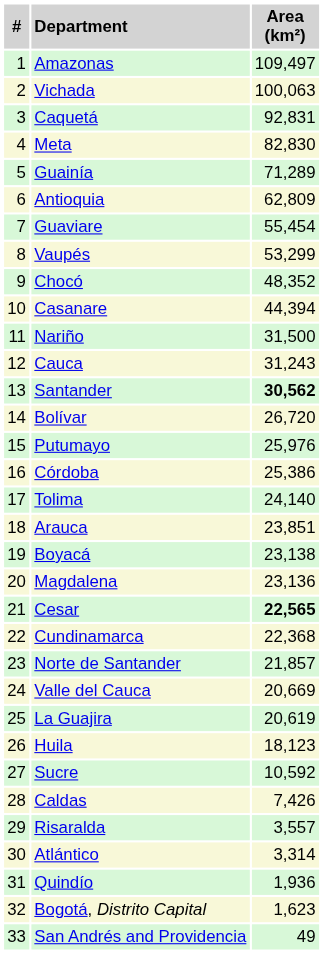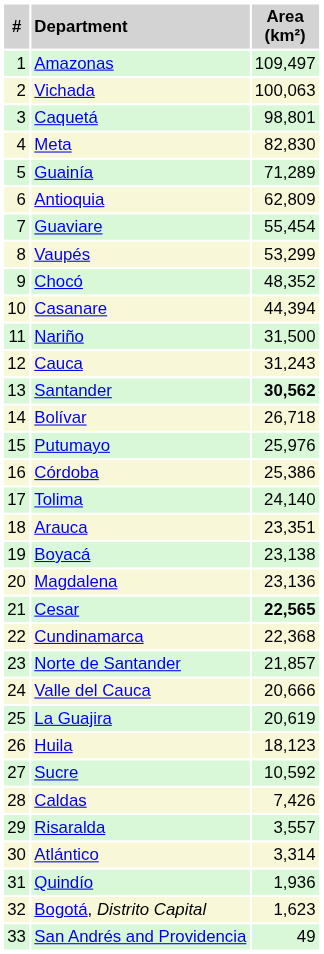Caquetá | column 3: 92,831 -> 98,801
Bolívar | column 3: 26,720 -> 26,718
Arauca | column 3: 23,851 -> 23,351
Valle del Cauca | column 3: 20,669 -> 20,666
